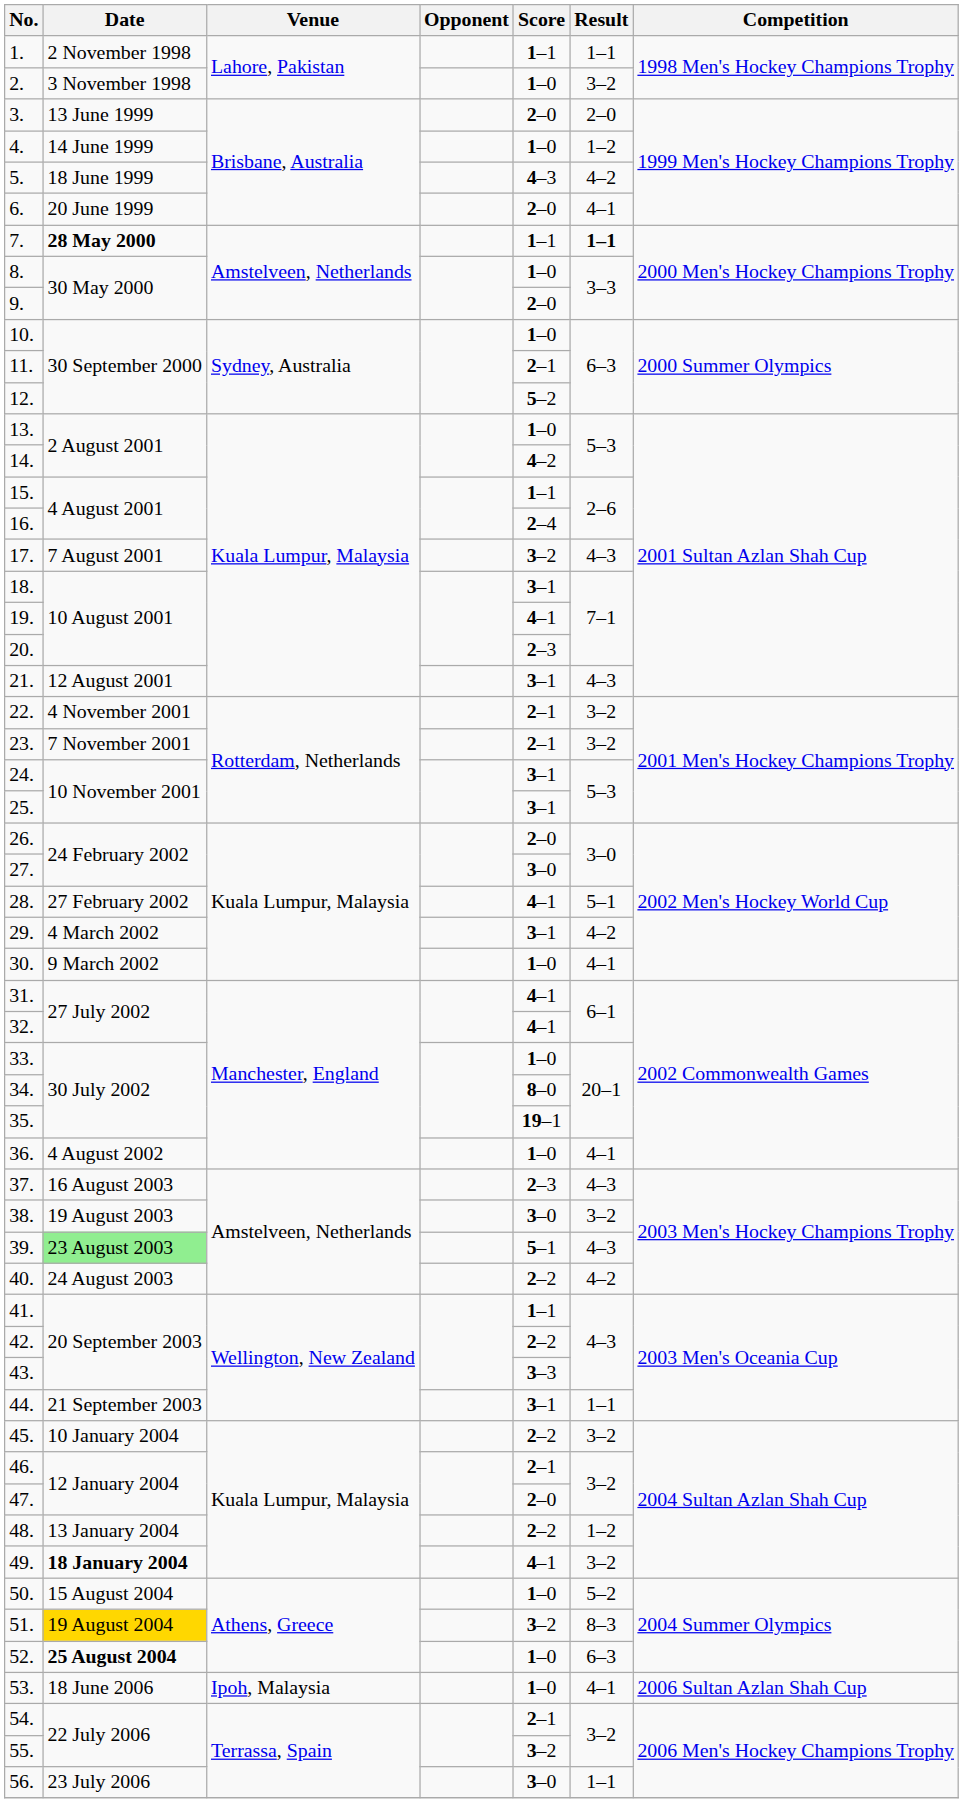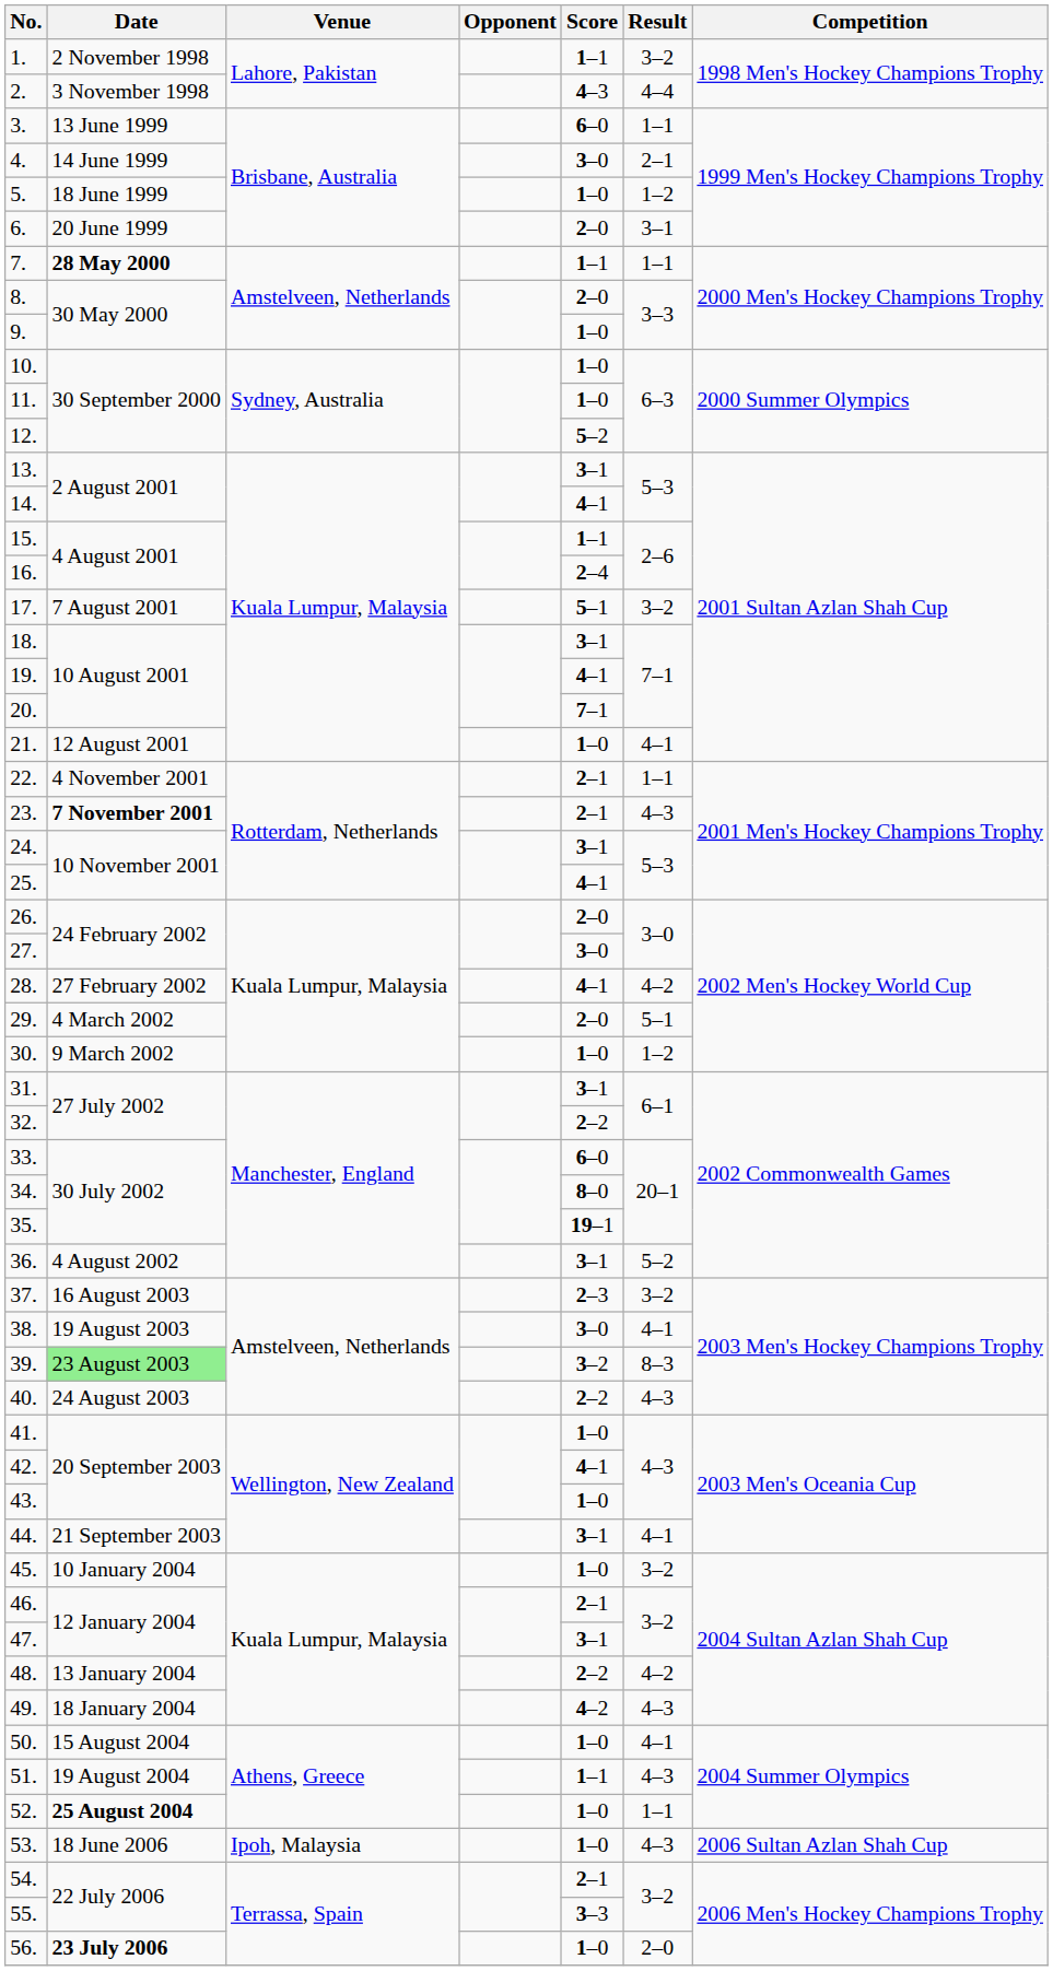1. | Result: 1–1 -> 3–2
2. | Score: 1–0 -> 4–3
2. | Result: 3–2 -> 4–4
3. | Score: 2–0 -> 6–0
3. | Result: 2–0 -> 1–1
4. | Score: 1–0 -> 3–0
4. | Result: 1–2 -> 2–1
5. | Score: 4–3 -> 1–0
5. | Result: 4–2 -> 1–2
6. | Result: 4–1 -> 3–1
7. | Result: bold -> normal
8. | Score: 1–0 -> 2–0
9. | Score: 2–0 -> 1–0
11. | Score: 2–1 -> 1–0
13. | Score: 1–0 -> 3–1
14. | Score: 4–2 -> 4–1
17. | Score: 3–2 -> 5–1
17. | Result: 4–3 -> 3–2
20. | Score: 2–3 -> 7–1
21. | Score: 3–1 -> 1–0
21. | Result: 4–3 -> 4–1
22. | Result: 3–2 -> 1–1
23. | Date: normal -> bold
23. | Result: 3–2 -> 4–3
25. | Score: 3–1 -> 4–1
28. | Result: 5–1 -> 4–2
29. | Score: 3–1 -> 2–0
29. | Result: 4–2 -> 5–1
30. | Result: 4–1 -> 1–2
31. | Score: 4–1 -> 3–1
32. | Score: 4–1 -> 2–2
33. | Score: 1–0 -> 6–0
36. | Score: 1–0 -> 3–1
36. | Result: 4–1 -> 5–2
37. | Result: 4–3 -> 3–2
38. | Result: 3–2 -> 4–1
39. | Score: 5–1 -> 3–2
39. | Result: 4–3 -> 8–3
40. | Result: 4–2 -> 4–3
41. | Score: 1–1 -> 1–0
42. | Score: 2–2 -> 4–1
43. | Score: 3–3 -> 1–0
44. | Result: 1–1 -> 4–1
45. | Score: 2–2 -> 1–0
47. | Score: 2–0 -> 3–1
48. | Result: 1–2 -> 4–2
49. | Date: bold -> normal
49. | Score: 4–1 -> 4–2
49. | Result: 3–2 -> 4–3
50. | Result: 5–2 -> 4–1
51. | Date: gold background -> no background
51. | Score: 3–2 -> 1–1
51. | Result: 8–3 -> 4–3
52. | Result: 6–3 -> 1–1
53. | Result: 4–1 -> 4–3
55. | Score: 3–2 -> 3–3
56. | Date: normal -> bold
56. | Score: 3–0 -> 1–0
56. | Result: 1–1 -> 2–0
